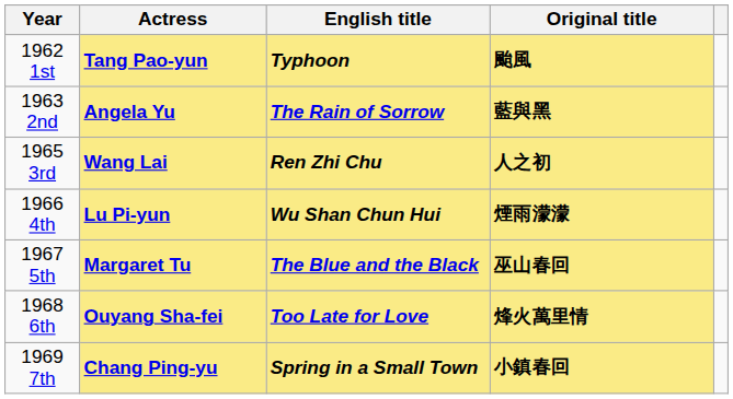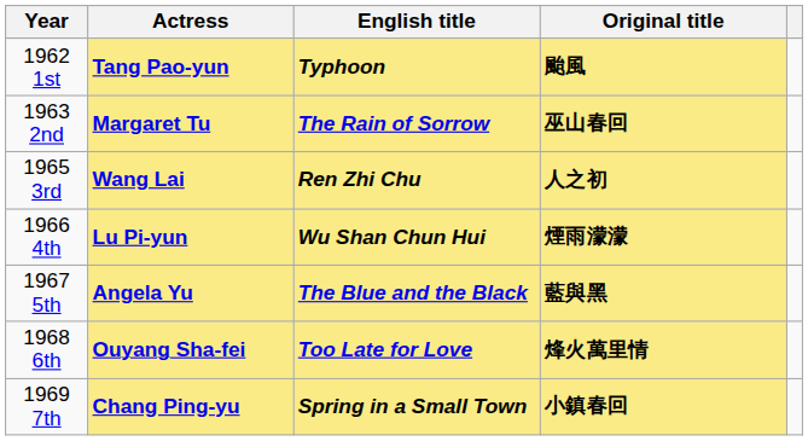1963 2nd | Actress: Angela Yu -> Margaret Tu
1963 2nd | Original title: 藍與黑 -> 巫山春回
1967 5th | Actress: Margaret Tu -> Angela Yu
1967 5th | Original title: 巫山春回 -> 藍與黑
